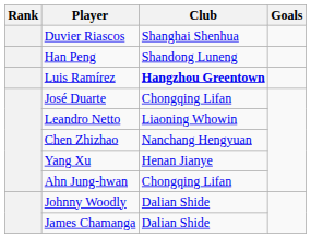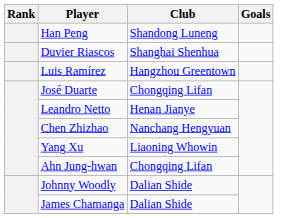rows swapped: Duvier Riascos <-> Han Peng
Luis Ramírez | Club: bold -> normal
Leandro Netto | Club: Liaoning Whowin -> Henan Jianye
Yang Xu | Club: Henan Jianye -> Liaoning Whowin
